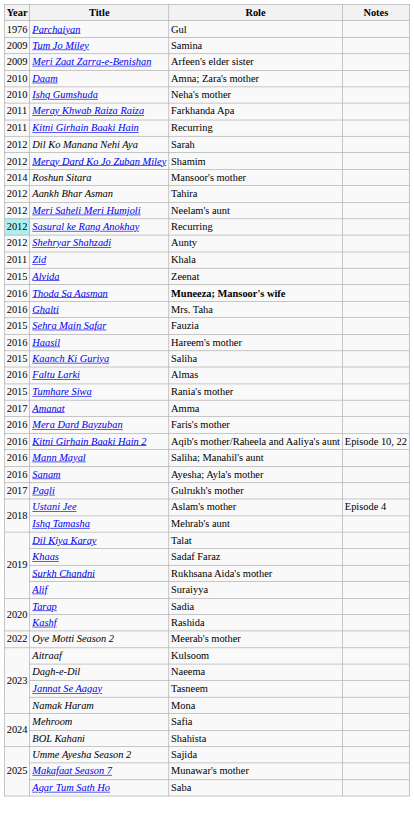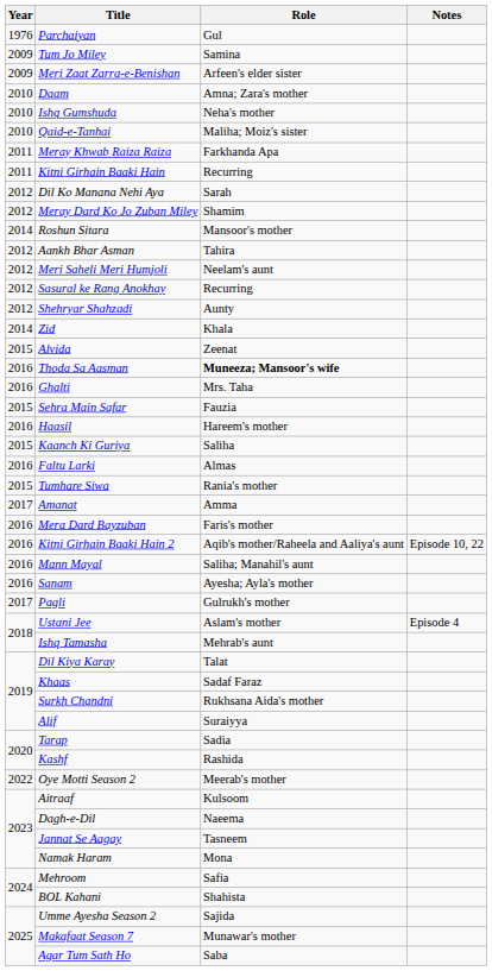+ row: 2010 | Qaid-e-Tanhai | Maliha; Moiz's sister
Sasural ke Rang Anokhay | Year: paleturquoise background -> no background
Zid | Year: 2011 -> 2014
